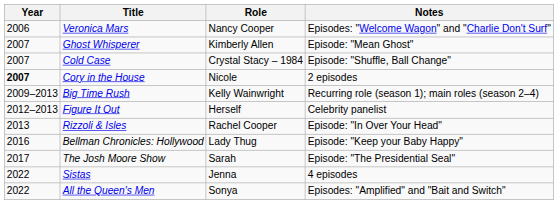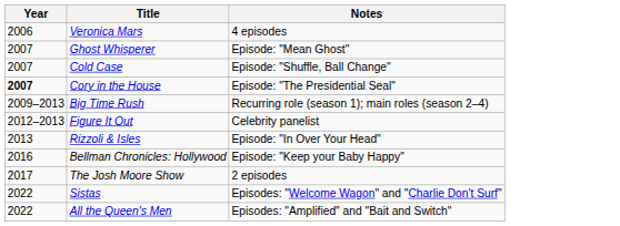- column: Role | Nancy Cooper | Kimberly Allen | Crystal Stacy – 1984 | Nicole | Kelly Wainwright | Herself | Rachel Cooper | Lady Thug | Sarah | Jenna | Sonya
Veronica Mars | Notes: Episodes: "Welcome Wagon" and "Charlie Don't Surf" -> 4 episodes
Cory in the House | Notes: 2 episodes -> Episode: "The Presidential Seal"
The Josh Moore Show | Notes: Episode: "The Presidential Seal" -> 2 episodes
Sistas | Notes: 4 episodes -> Episodes: "Welcome Wagon" and "Charlie Don't Surf"
